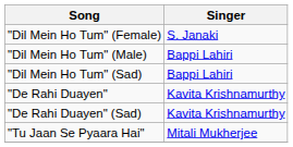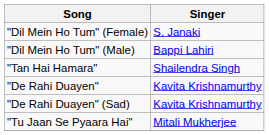- row: "Dil Mein Ho Tum" (Sad) | Bappi Lahiri
+ row: "Tan Hai Hamara" | Shailendra Singh
